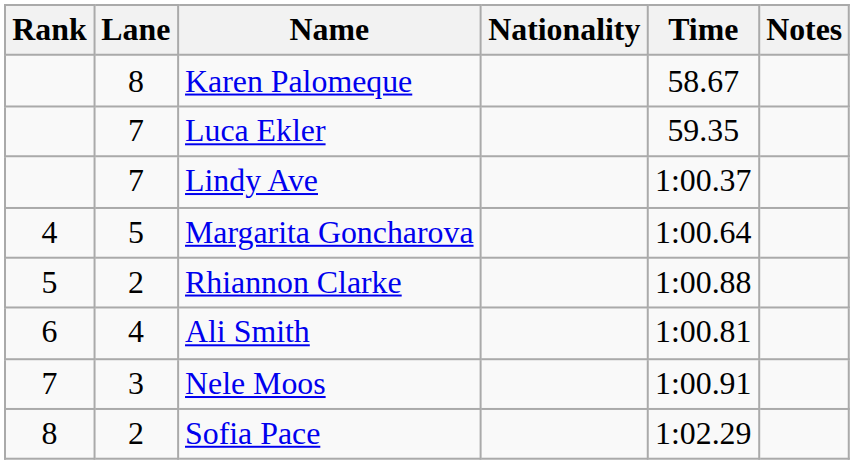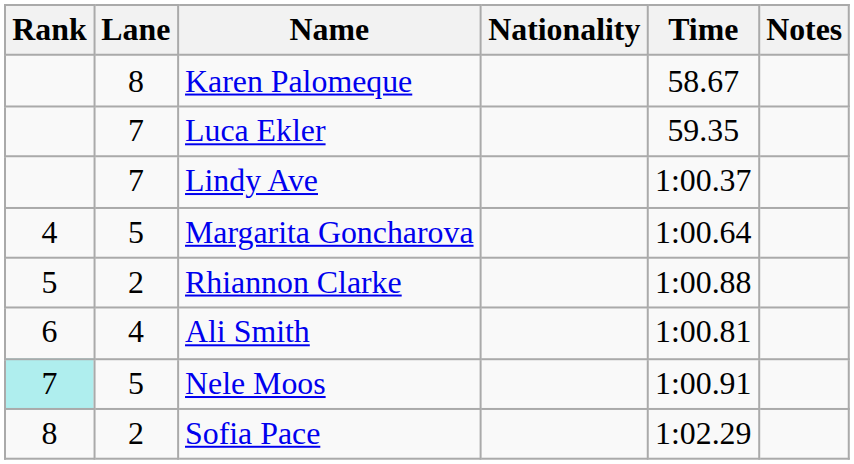Nele Moos | Rank: no background -> paleturquoise background
Nele Moos | Lane: 3 -> 5
